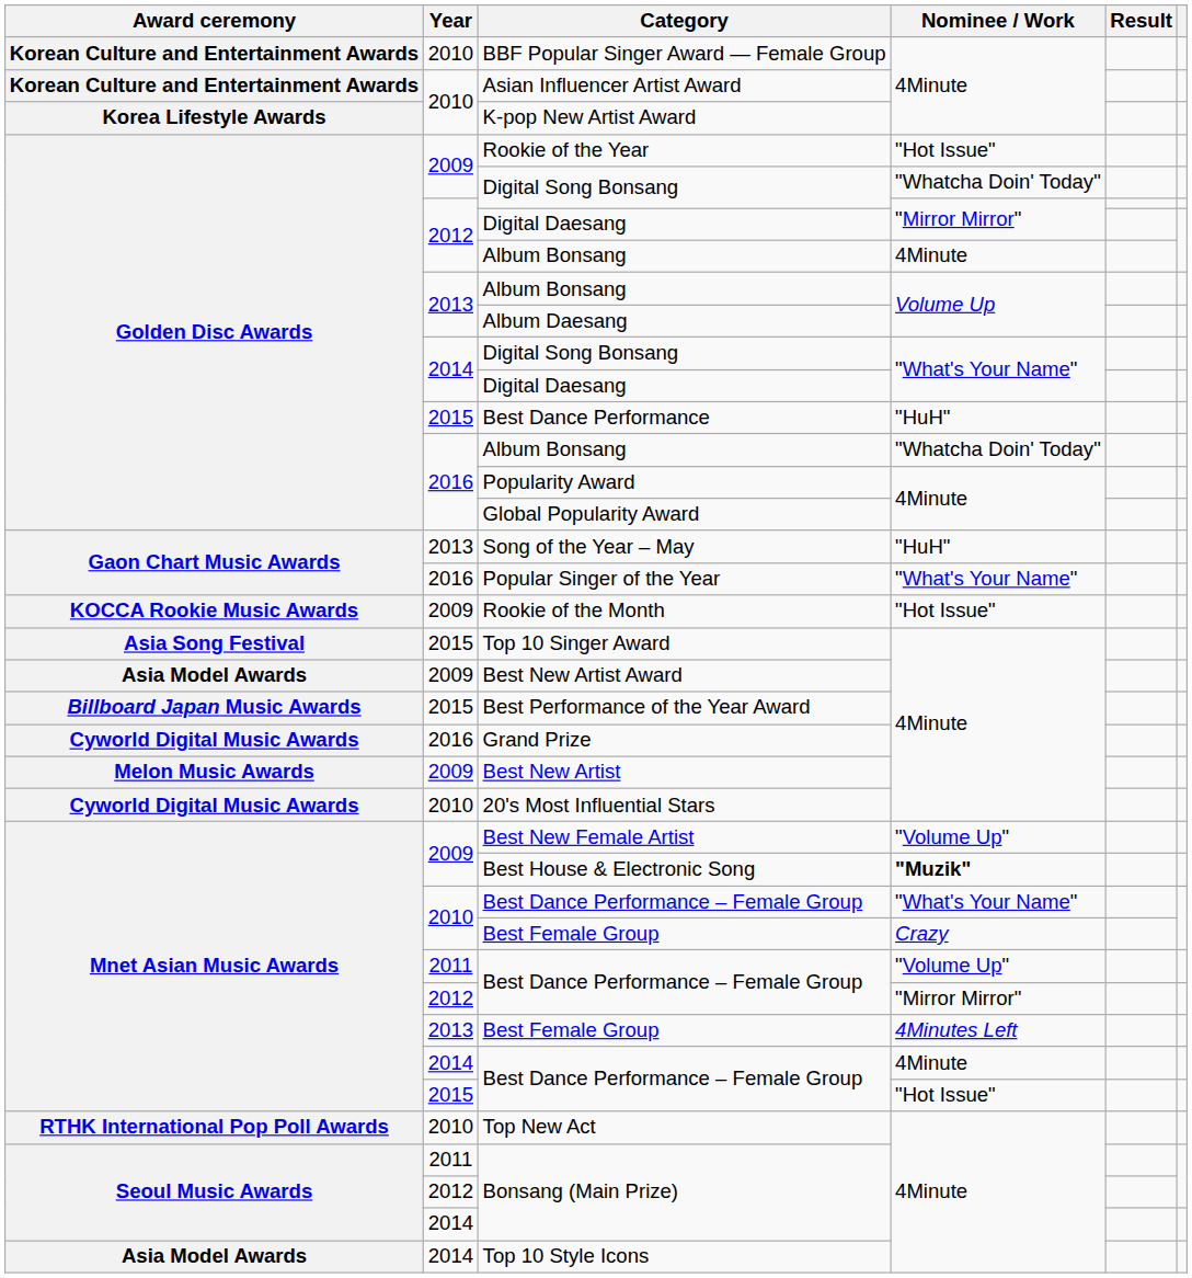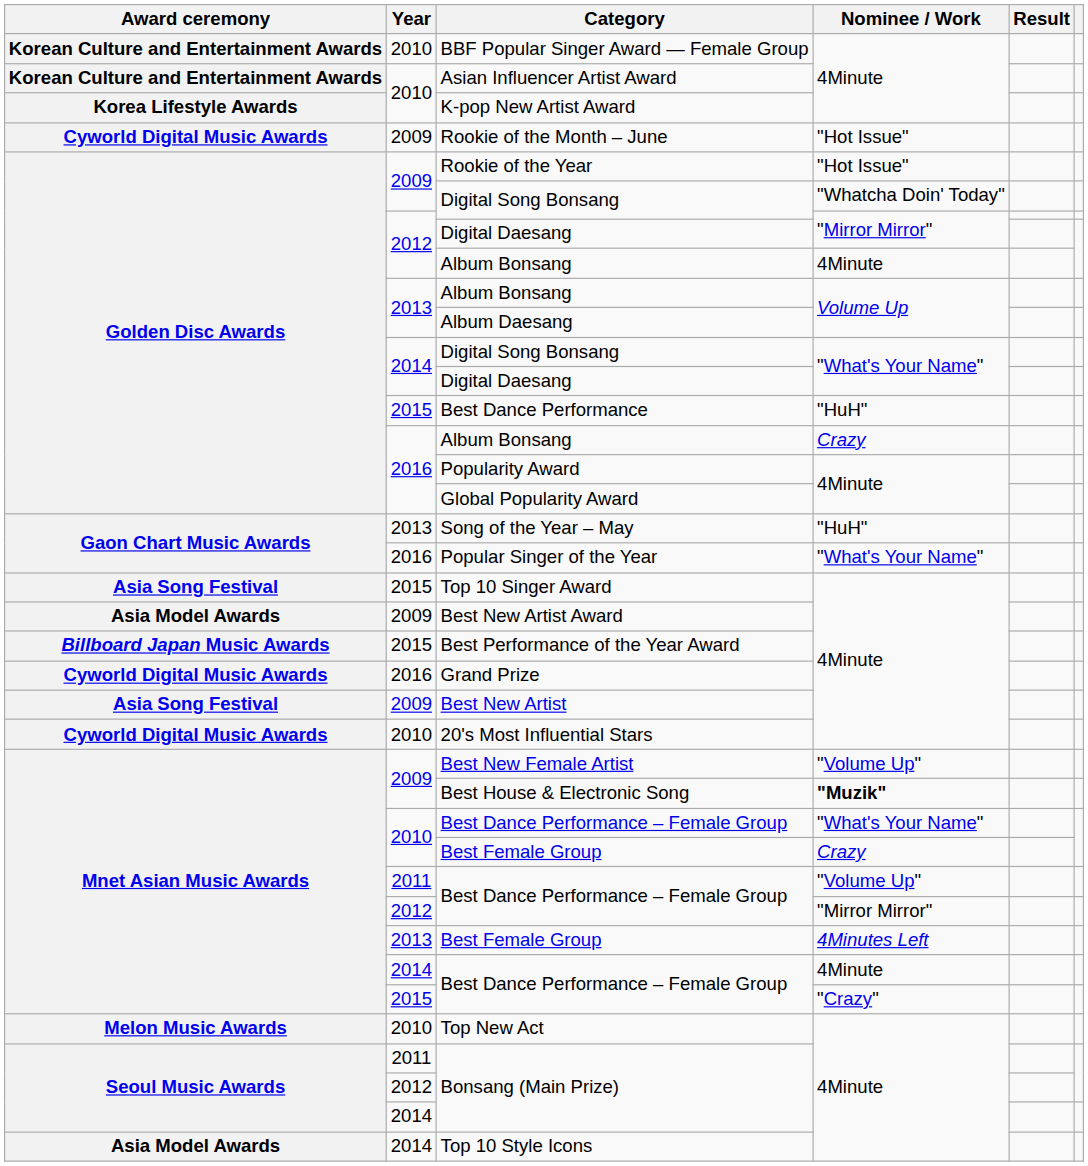+ row: Cyworld Digital Music Awards | 2009 | Rookie of the Month – June | "Hot Issue"
2016 / Album Bonsang | Nominee / Work: "Whatcha Doin' Today" -> Crazy
- row: KOCCA Rookie Music Awards | 2009 | Rookie of the Month | "Hot Issue"
Best New Artist | Award ceremony: Melon Music Awards -> Asia Song Festival
2015 / Best Dance Performance – Female Group | Nominee / Work: "Hot Issue" -> "Crazy"
Top New Act | Award ceremony: RTHK International Pop Poll Awards -> Melon Music Awards
